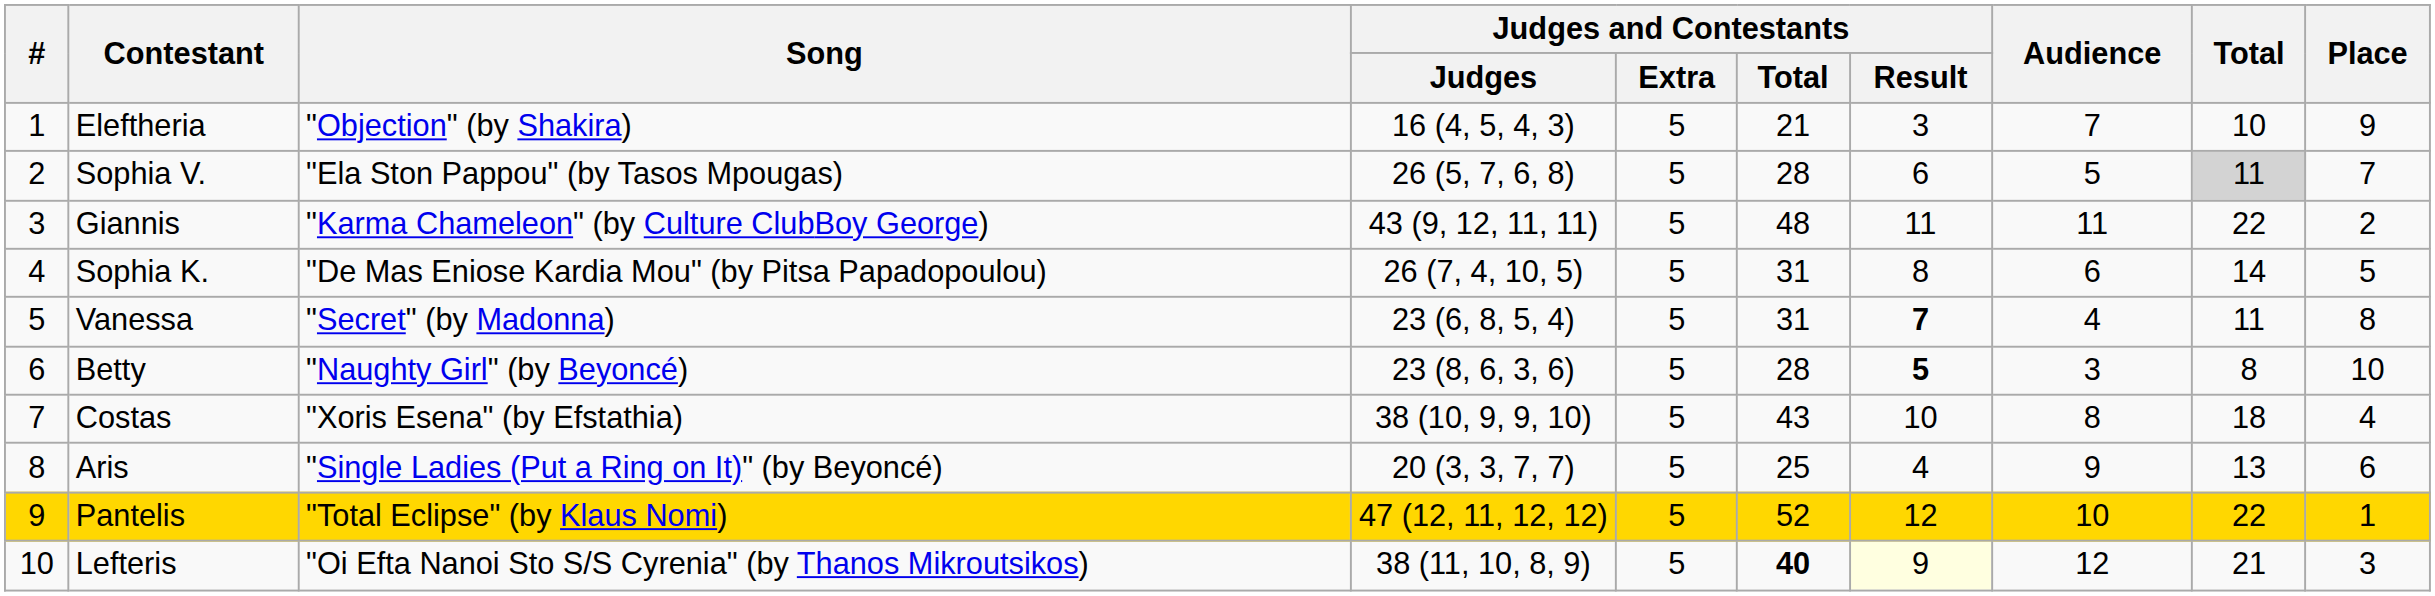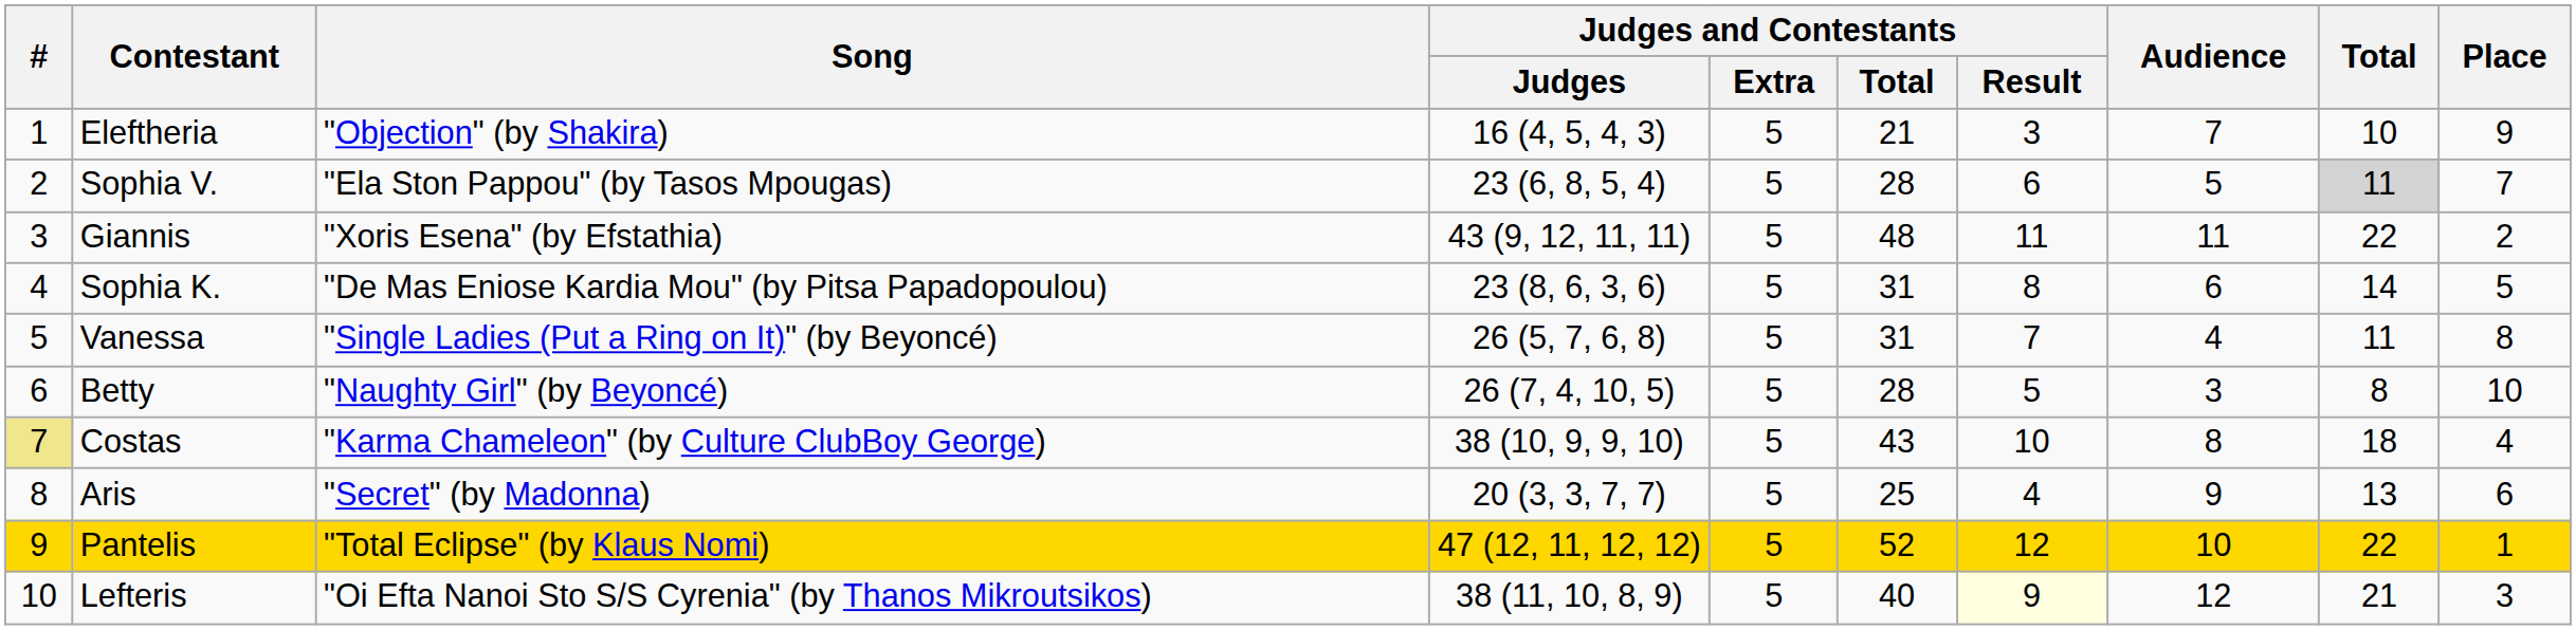Sophia V. | Judges and Contestants / Judges: 26 (5, 7, 6, 8) -> 23 (6, 8, 5, 4)
Giannis | Song: "Karma Chameleon" (by Culture ClubBoy George) -> "Xoris Esena" (by Efstathia)
Sophia K. | Judges and Contestants / Judges: 26 (7, 4, 10, 5) -> 23 (8, 6, 3, 6)
Vanessa | Song: "Secret" (by Madonna) -> "Single Ladies (Put a Ring on It)" (by Beyoncé)
Vanessa | Judges and Contestants / Judges: 23 (6, 8, 5, 4) -> 26 (5, 7, 6, 8)
Vanessa | Judges and Contestants / Result: bold -> normal
Betty | Judges and Contestants / Judges: 23 (8, 6, 3, 6) -> 26 (7, 4, 10, 5)
Betty | Judges and Contestants / Result: bold -> normal
Costas | #: no background -> khaki background
Costas | Song: "Xoris Esena" (by Efstathia) -> "Karma Chameleon" (by Culture ClubBoy George)
Aris | Song: "Single Ladies (Put a Ring on It)" (by Beyoncé) -> "Secret" (by Madonna)
Lefteris | Judges and Contestants / Total: bold -> normal
